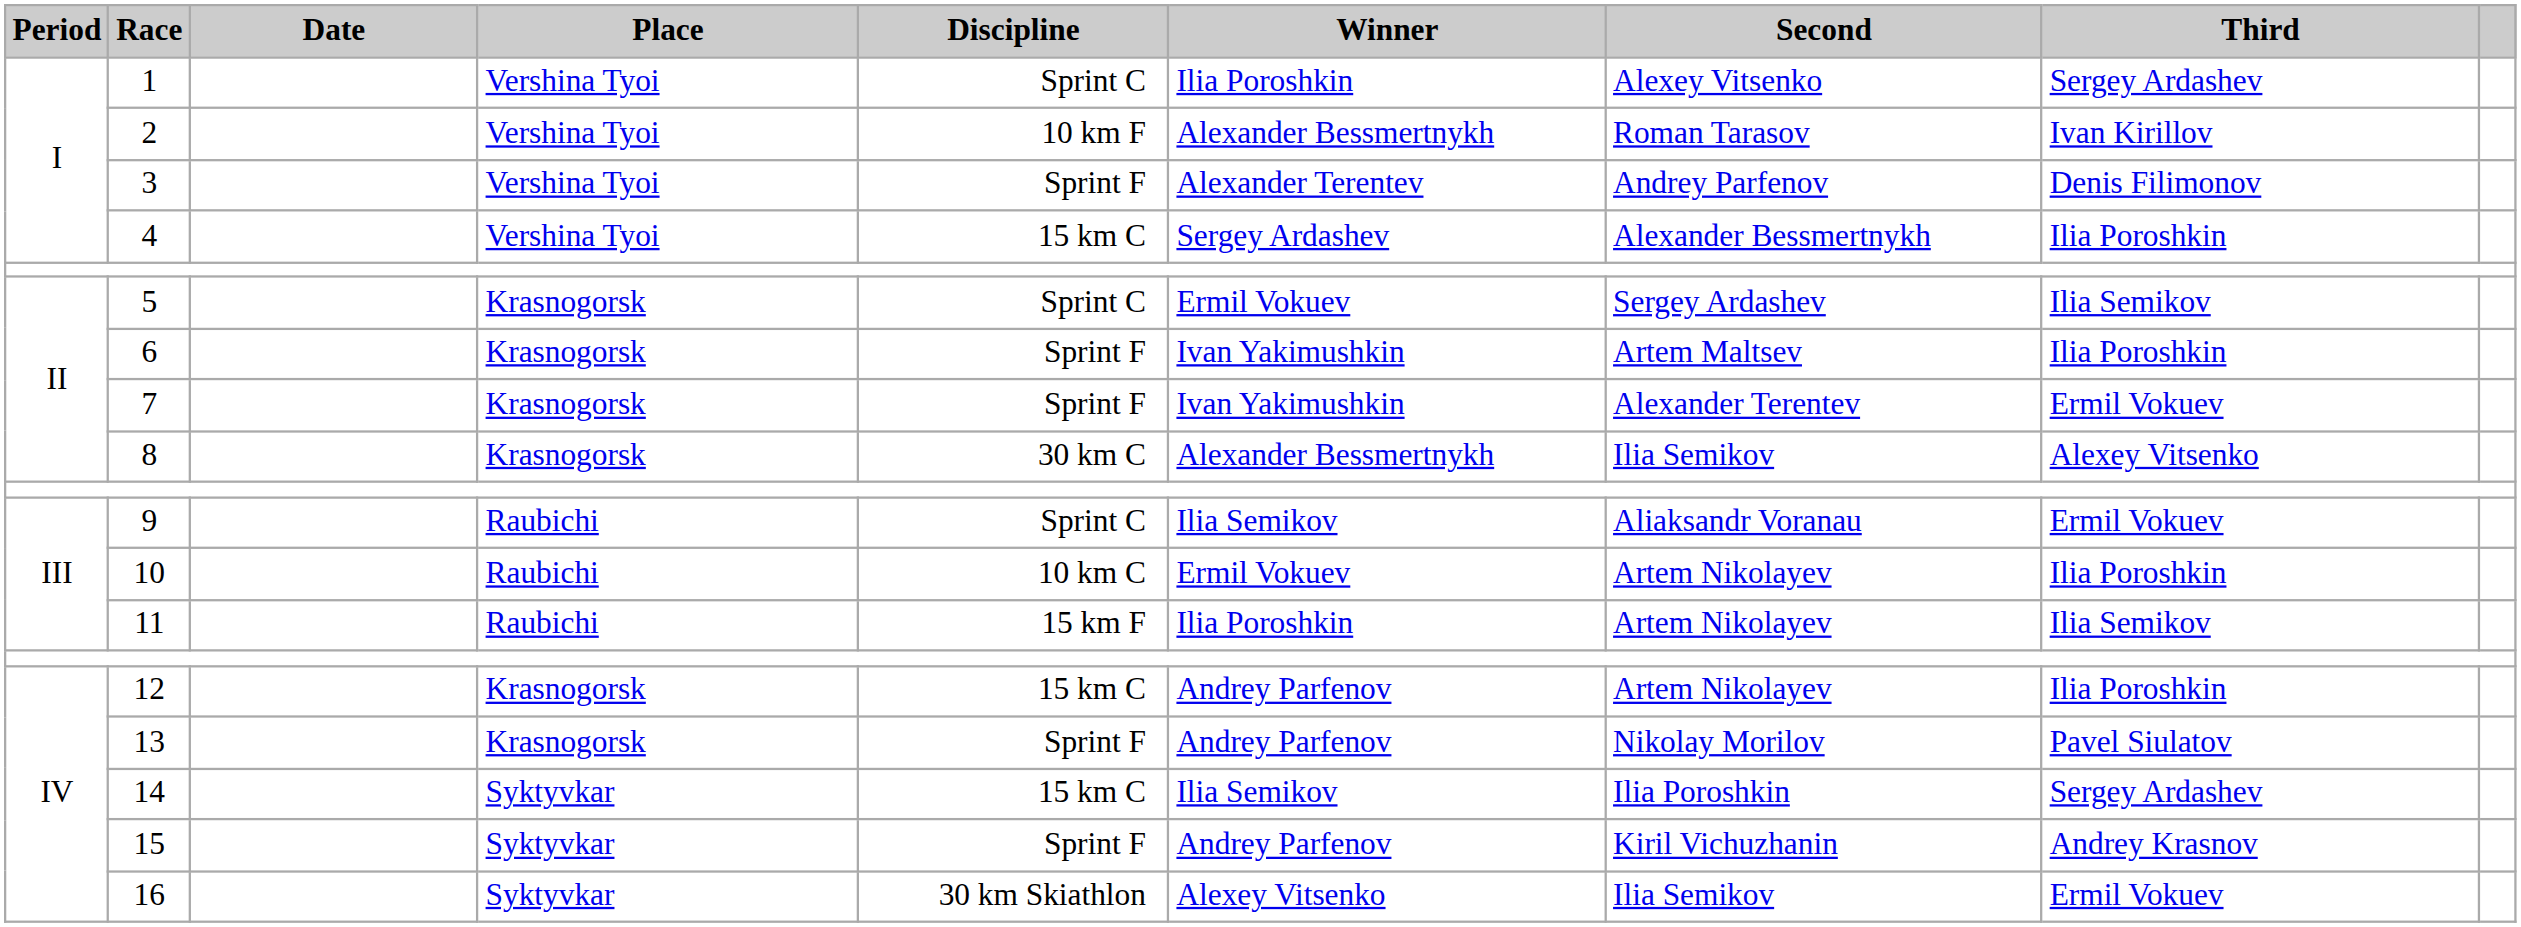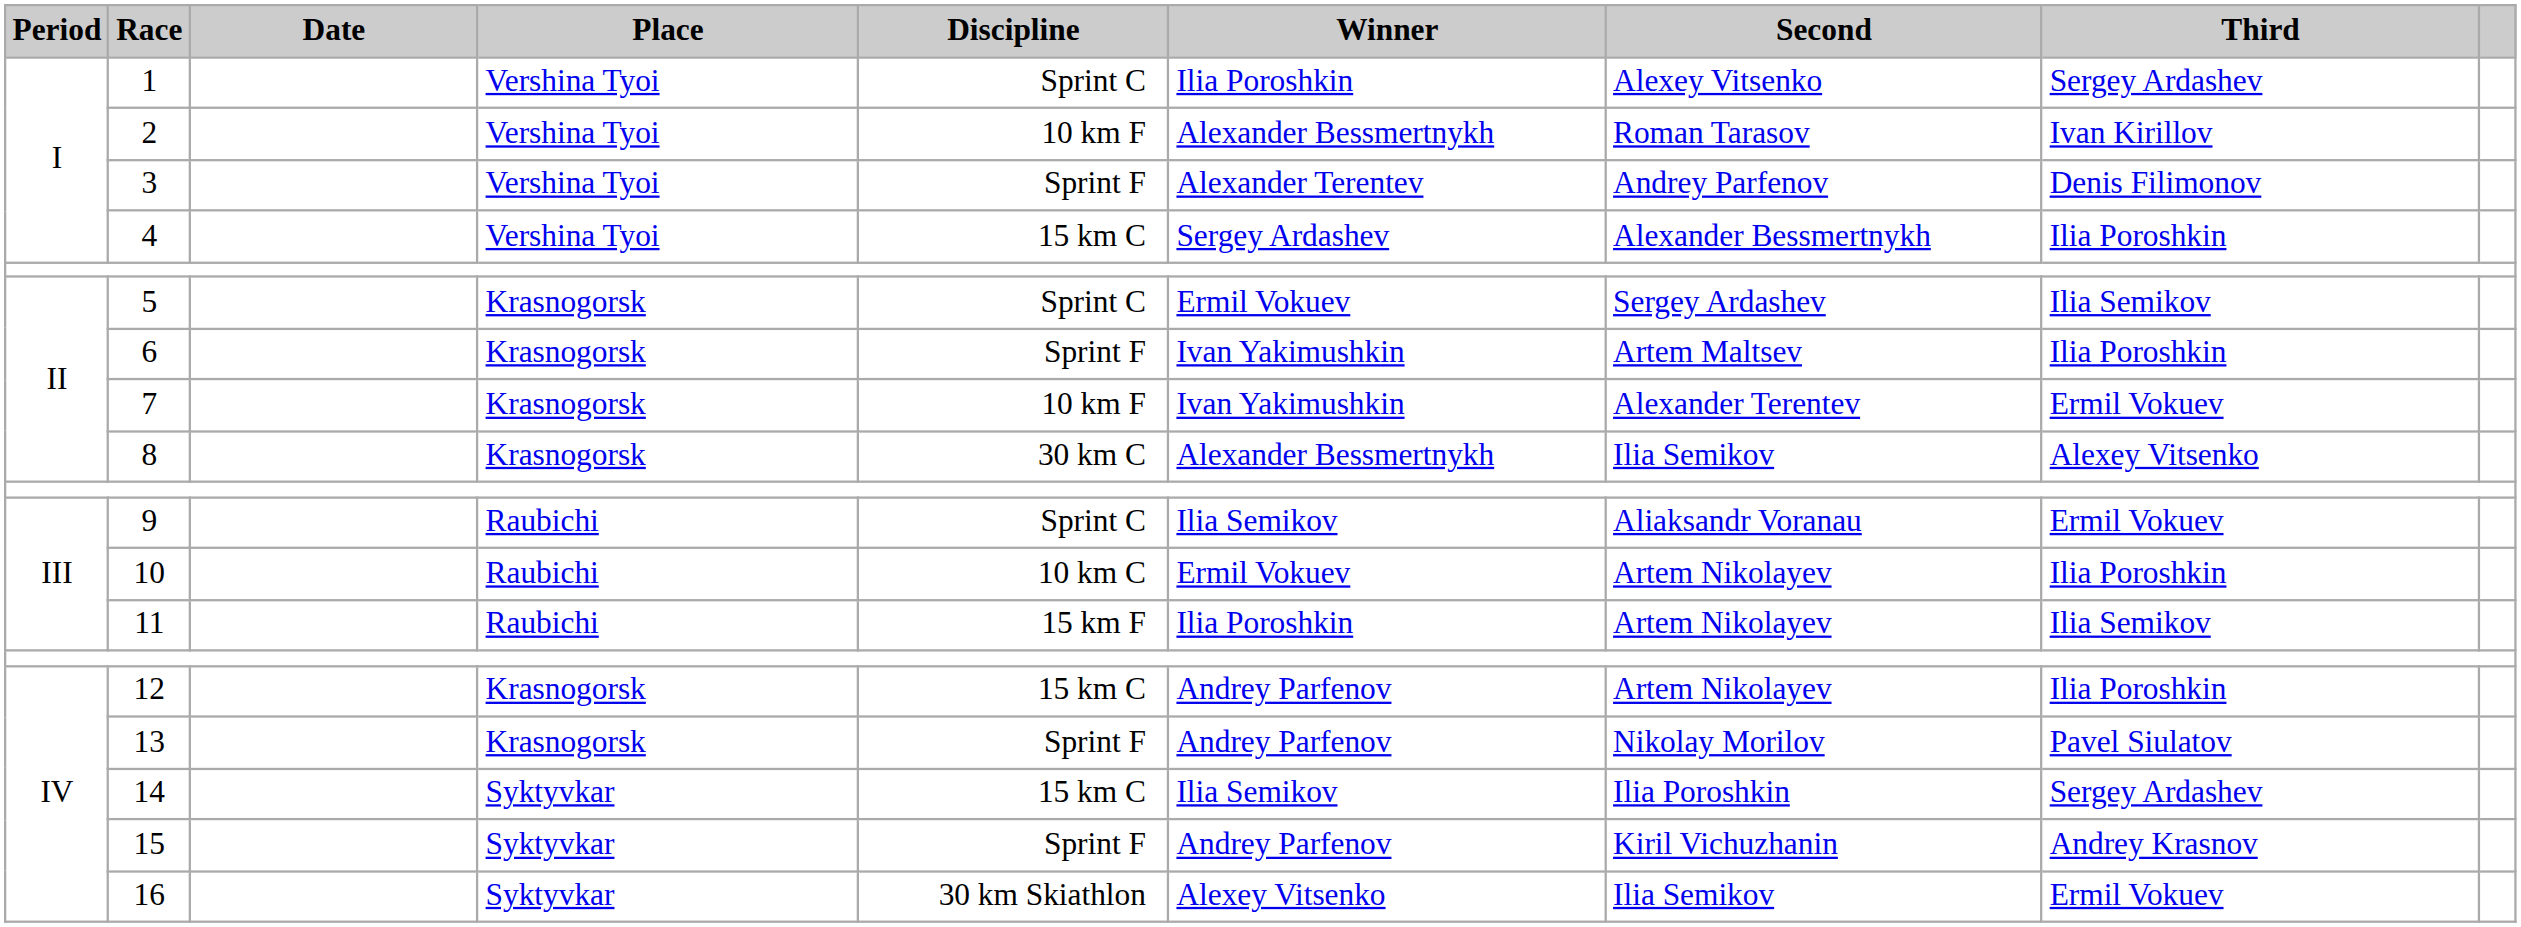7 | Discipline: Sprint F -> 10 km F
